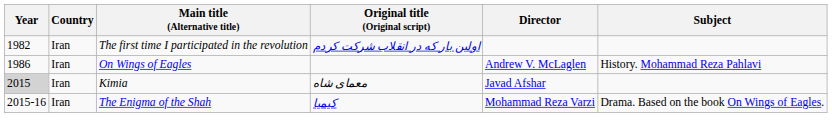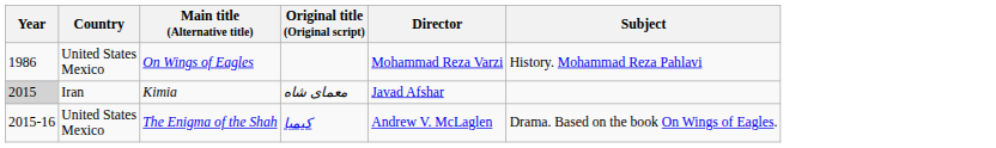- row: 1982 | Iran | The first time I participated in the revolution | اولین بار که در انقلاب شرکت کردم
On Wings of Eagles | Country: Iran -> United States Mexico
On Wings of Eagles | Director: Andrew V. McLaglen -> Mohammad Reza Varzi
The Enigma of the Shah | Country: Iran -> United States Mexico
The Enigma of the Shah | Director: Mohammad Reza Varzi -> Andrew V. McLaglen
